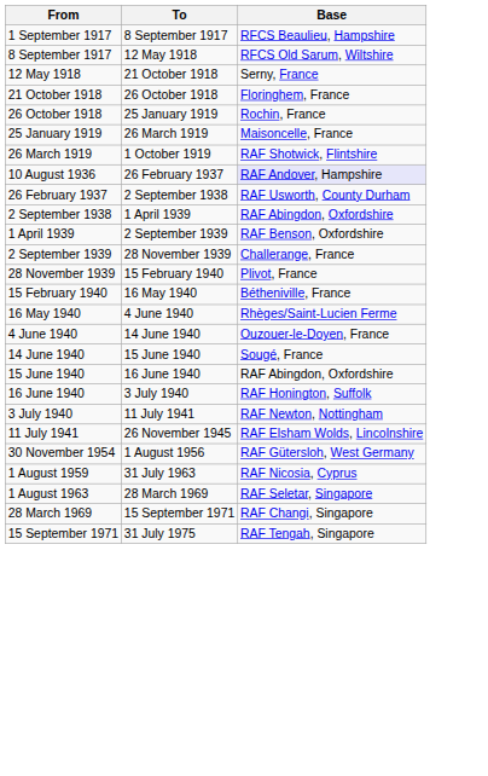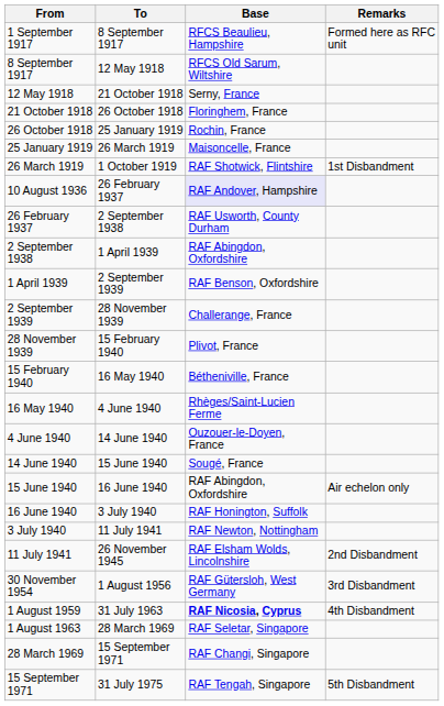+ column: Remarks | Formed here as RFC unit | 1st Disbandment | Air echelon only | 2nd Disbandment | 3rd Disbandment | 4th Disbandment | 5th Disbandment
1 August 1959 | Base: normal -> bold
